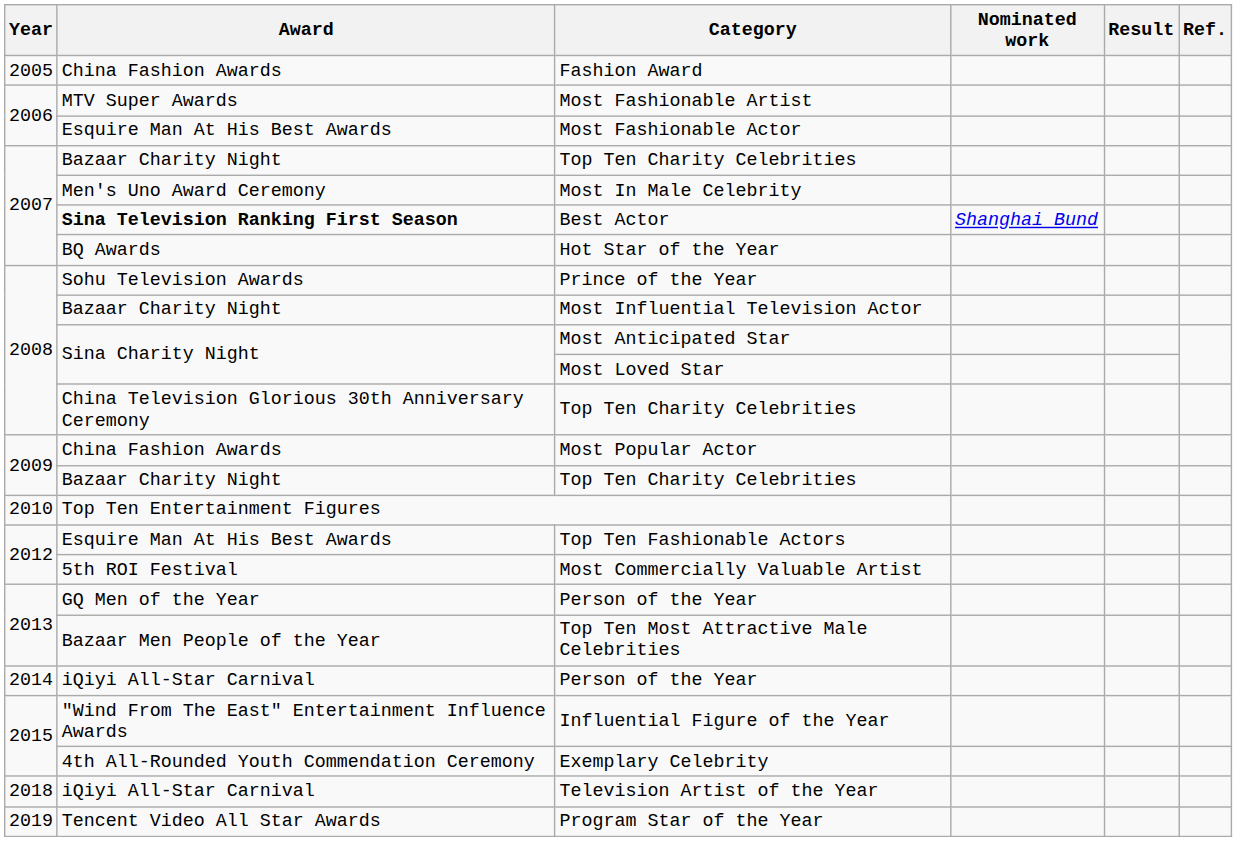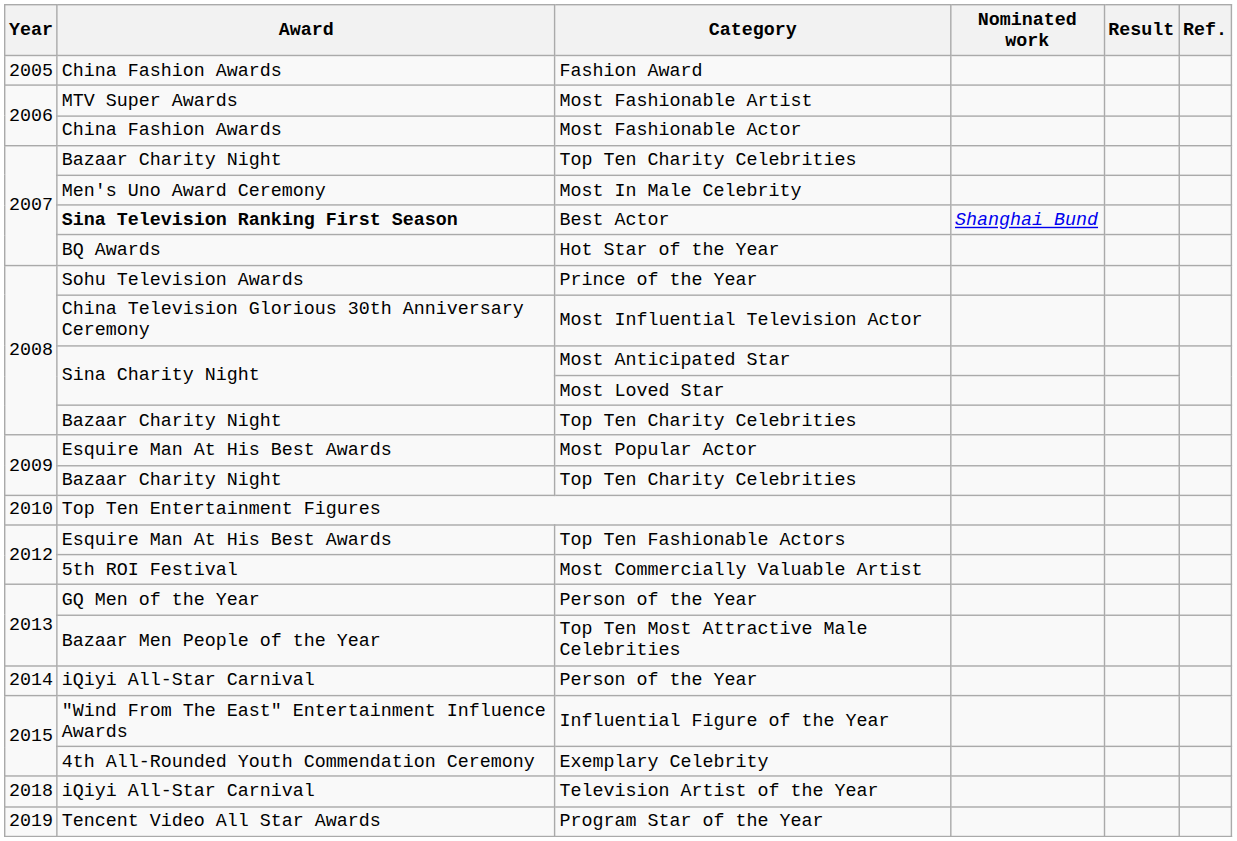Most Fashionable Actor | Award: Esquire Man At His Best Awards -> China Fashion Awards
Most Influential Television Actor | Award: Bazaar Charity Night -> China Television Glorious 30th Anniversary Ceremony
2008 / Top Ten Charity Celebrities | Award: China Television Glorious 30th Anniversary Ceremony -> Bazaar Charity Night
Most Popular Actor | Award: China Fashion Awards -> Esquire Man At His Best Awards
